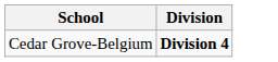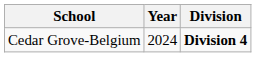+ column: Year | 2024
